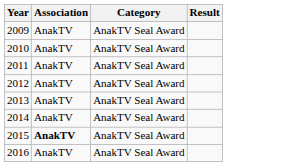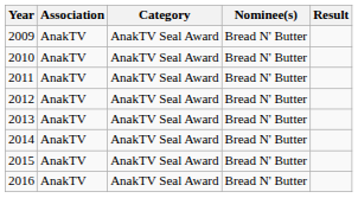+ column: Nominee(s) | Bread N' Butter | Bread N' Butter | Bread N' Butter | Bread N' Butter | Bread N' Butter | Bread N' Butter | Bread N' Butter | Bread N' Butter
2015 | Association: bold -> normal
